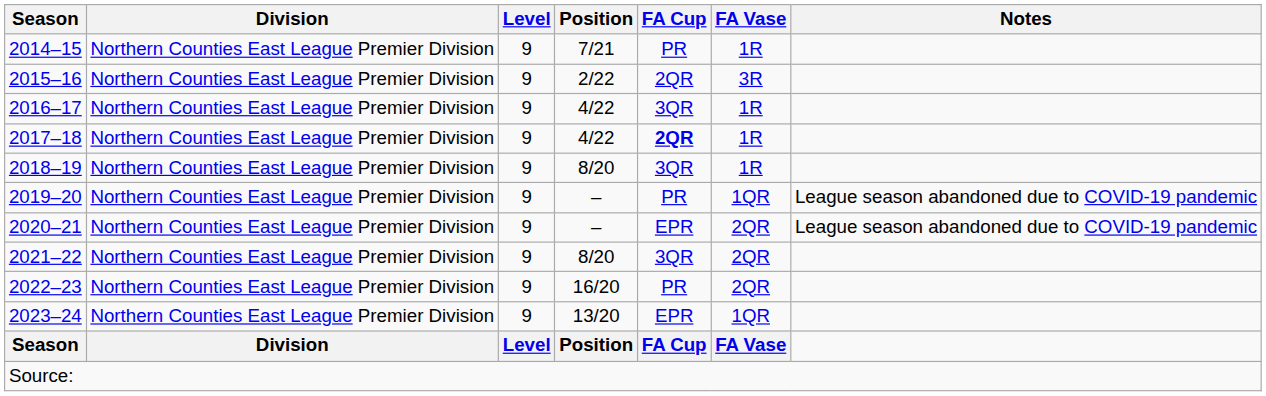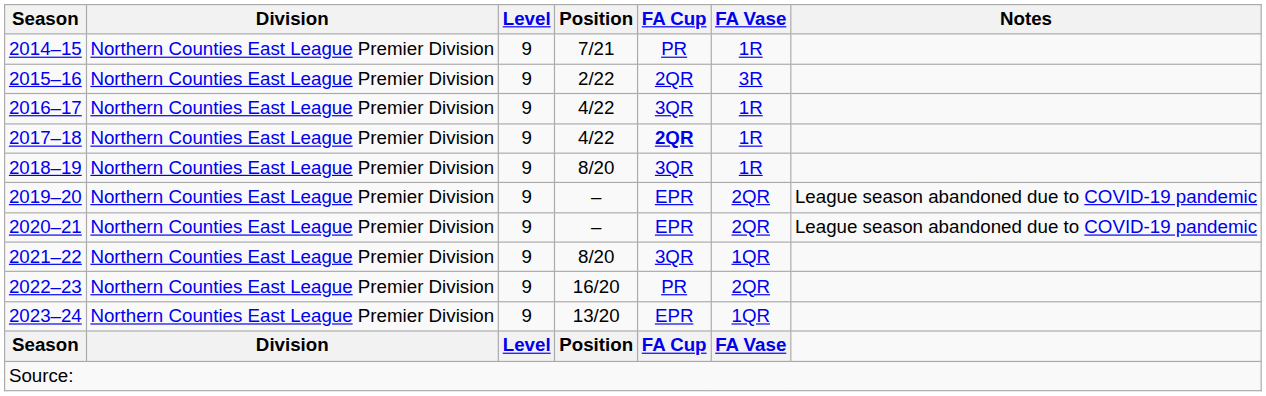2019–20 | FA Cup: PR -> EPR
2019–20 | FA Vase: 1QR -> 2QR
2021–22 | FA Vase: 2QR -> 1QR
